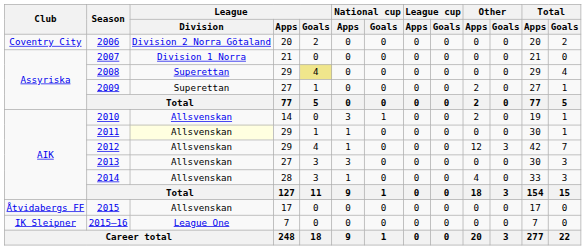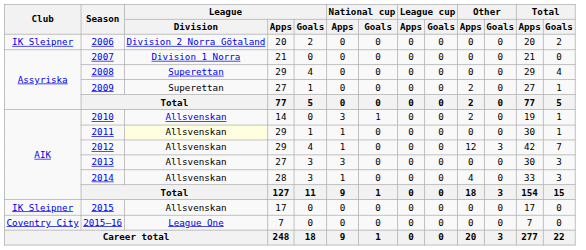2006 | Club: Coventry City -> IK Sleipner
2008 | League / Goals: khaki background -> no background
2015 | Club: Åtvidabergs FF -> IK Sleipner
2015–16 | Club: IK Sleipner -> Coventry City
